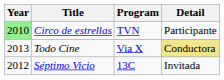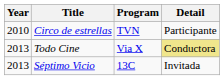Circo de estrellas | Year: lightgreen background -> no background
Séptimo Vicio | Year: 2012 -> 2013
